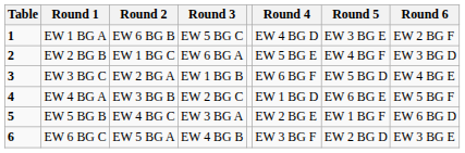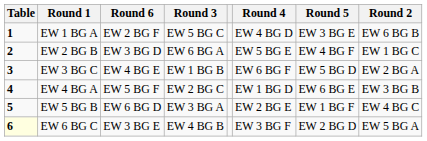columns swapped: Round 2 <-> Round 6
EW 6 BG C | Table: no background -> lightyellow background
